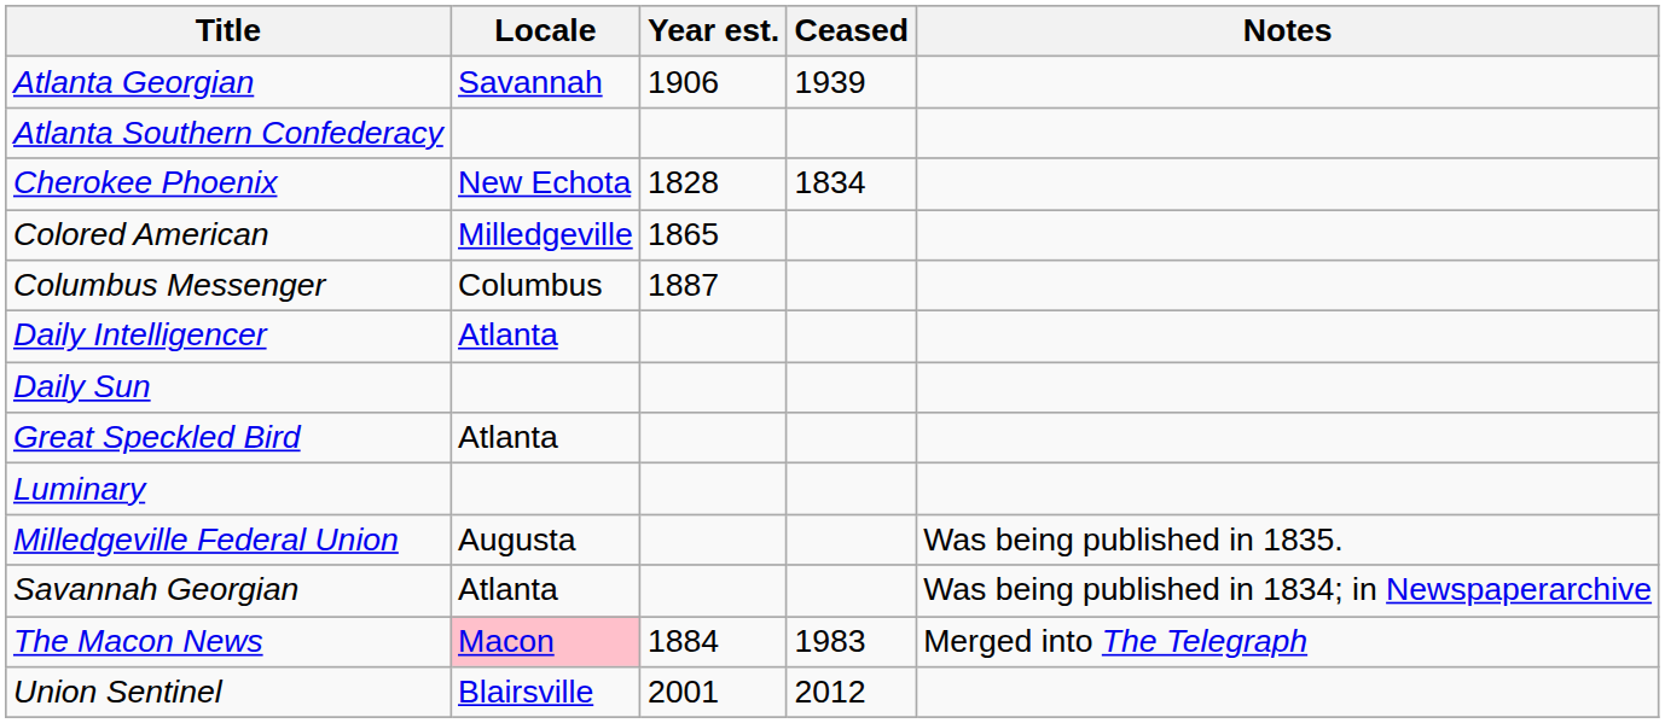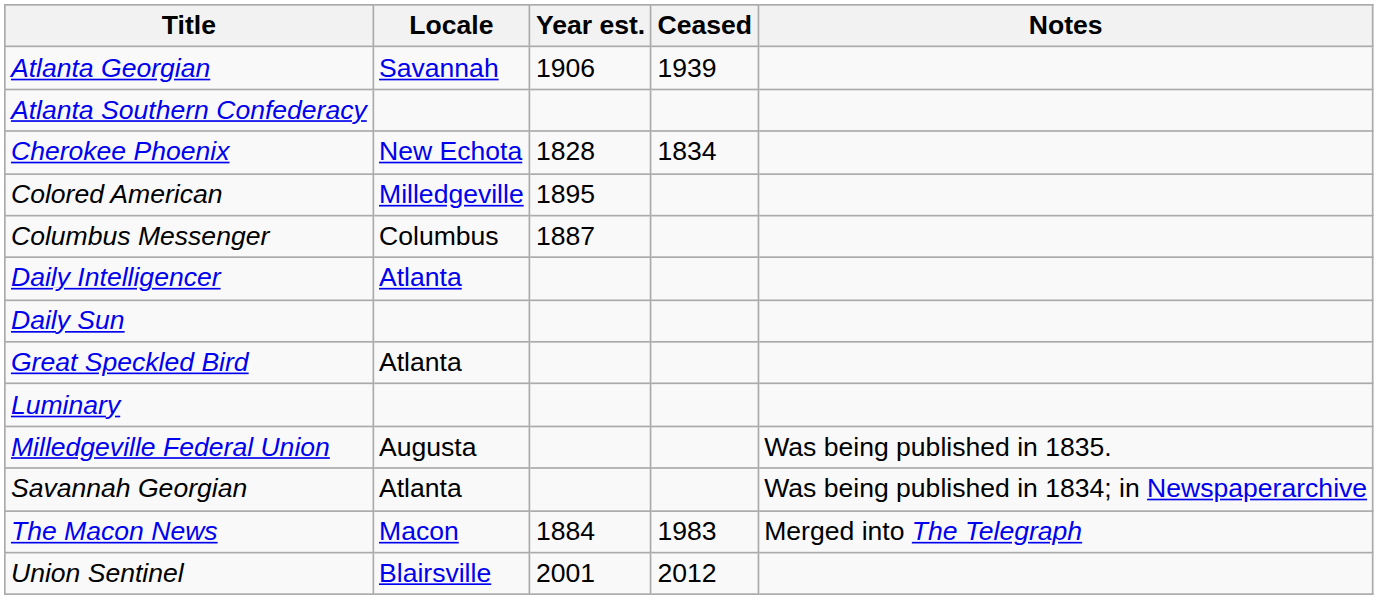Colored American | Year est.: 1865 -> 1895
The Macon News | Locale: pink background -> no background
